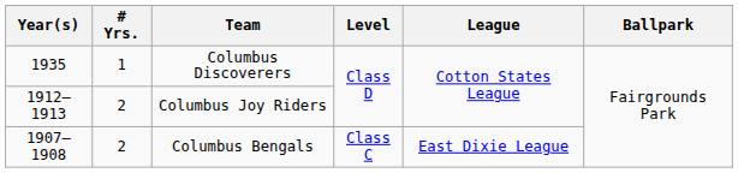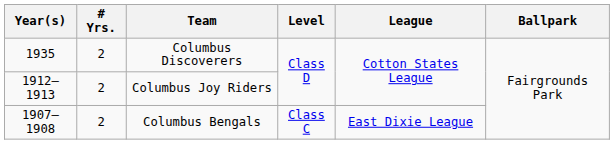Columbus Discoverers | # Yrs.: 1 -> 2
